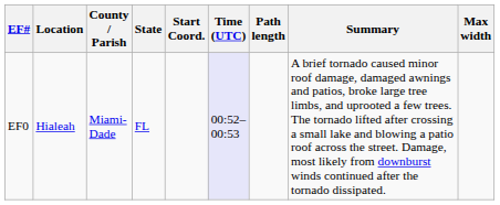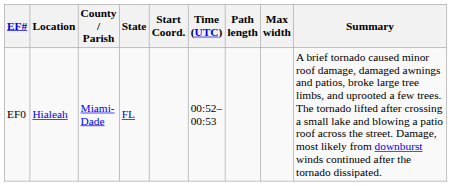columns swapped: Max width <-> Summary
EF0 | Time (UTC): lavender background -> no background
